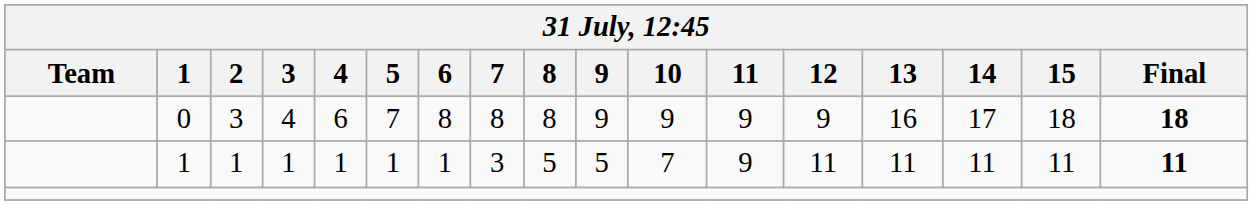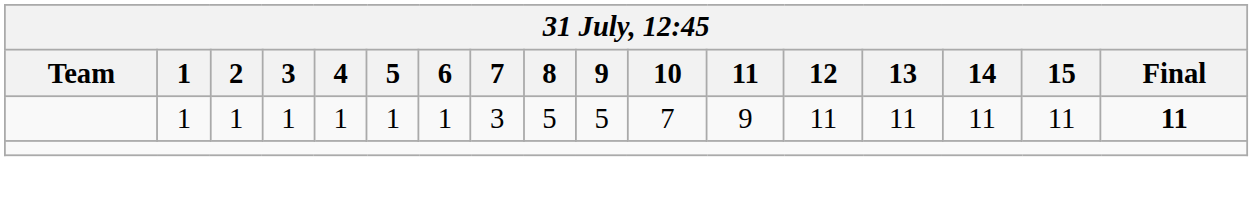- row: 0 | 3 | 4 | 6 | 7 | 8 | 8 | 8 | 9 | 9 | 9 | 9 | 16 | 17 | 18 | 18
